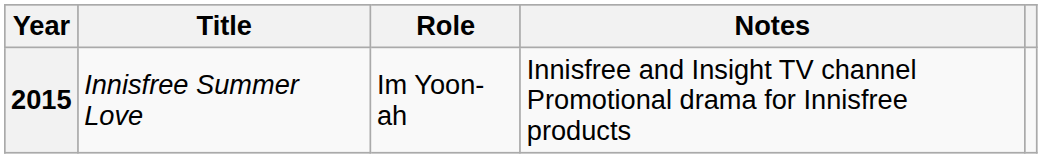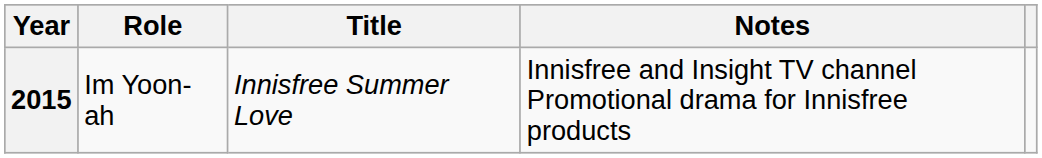columns swapped: Title <-> Role
